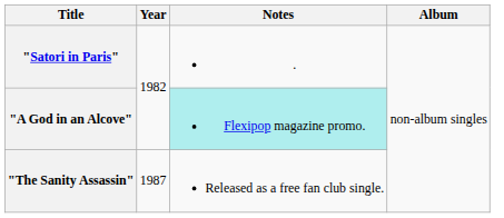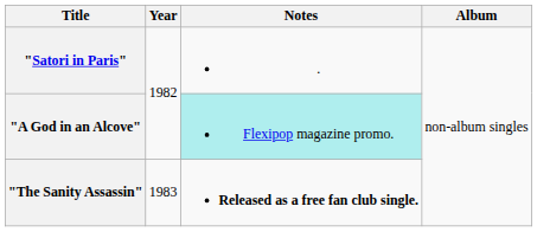"The Sanity Assassin" | Year: 1987 -> 1983
"The Sanity Assassin" | Notes: normal -> bold
